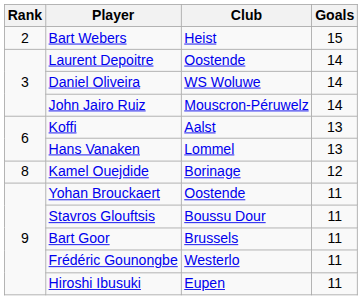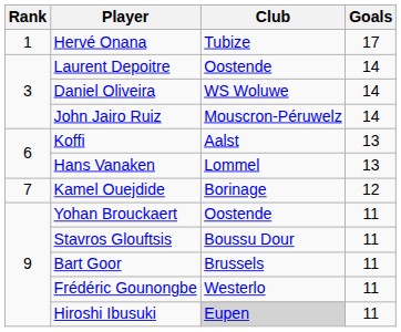+ row: 1 | Hervé Onana | Tubize | 17
- row: 2 | Bart Webers | Heist | 15
Kamel Ouejdide | Rank: 8 -> 7
Hiroshi Ibusuki | Club: no background -> lightgrey background
